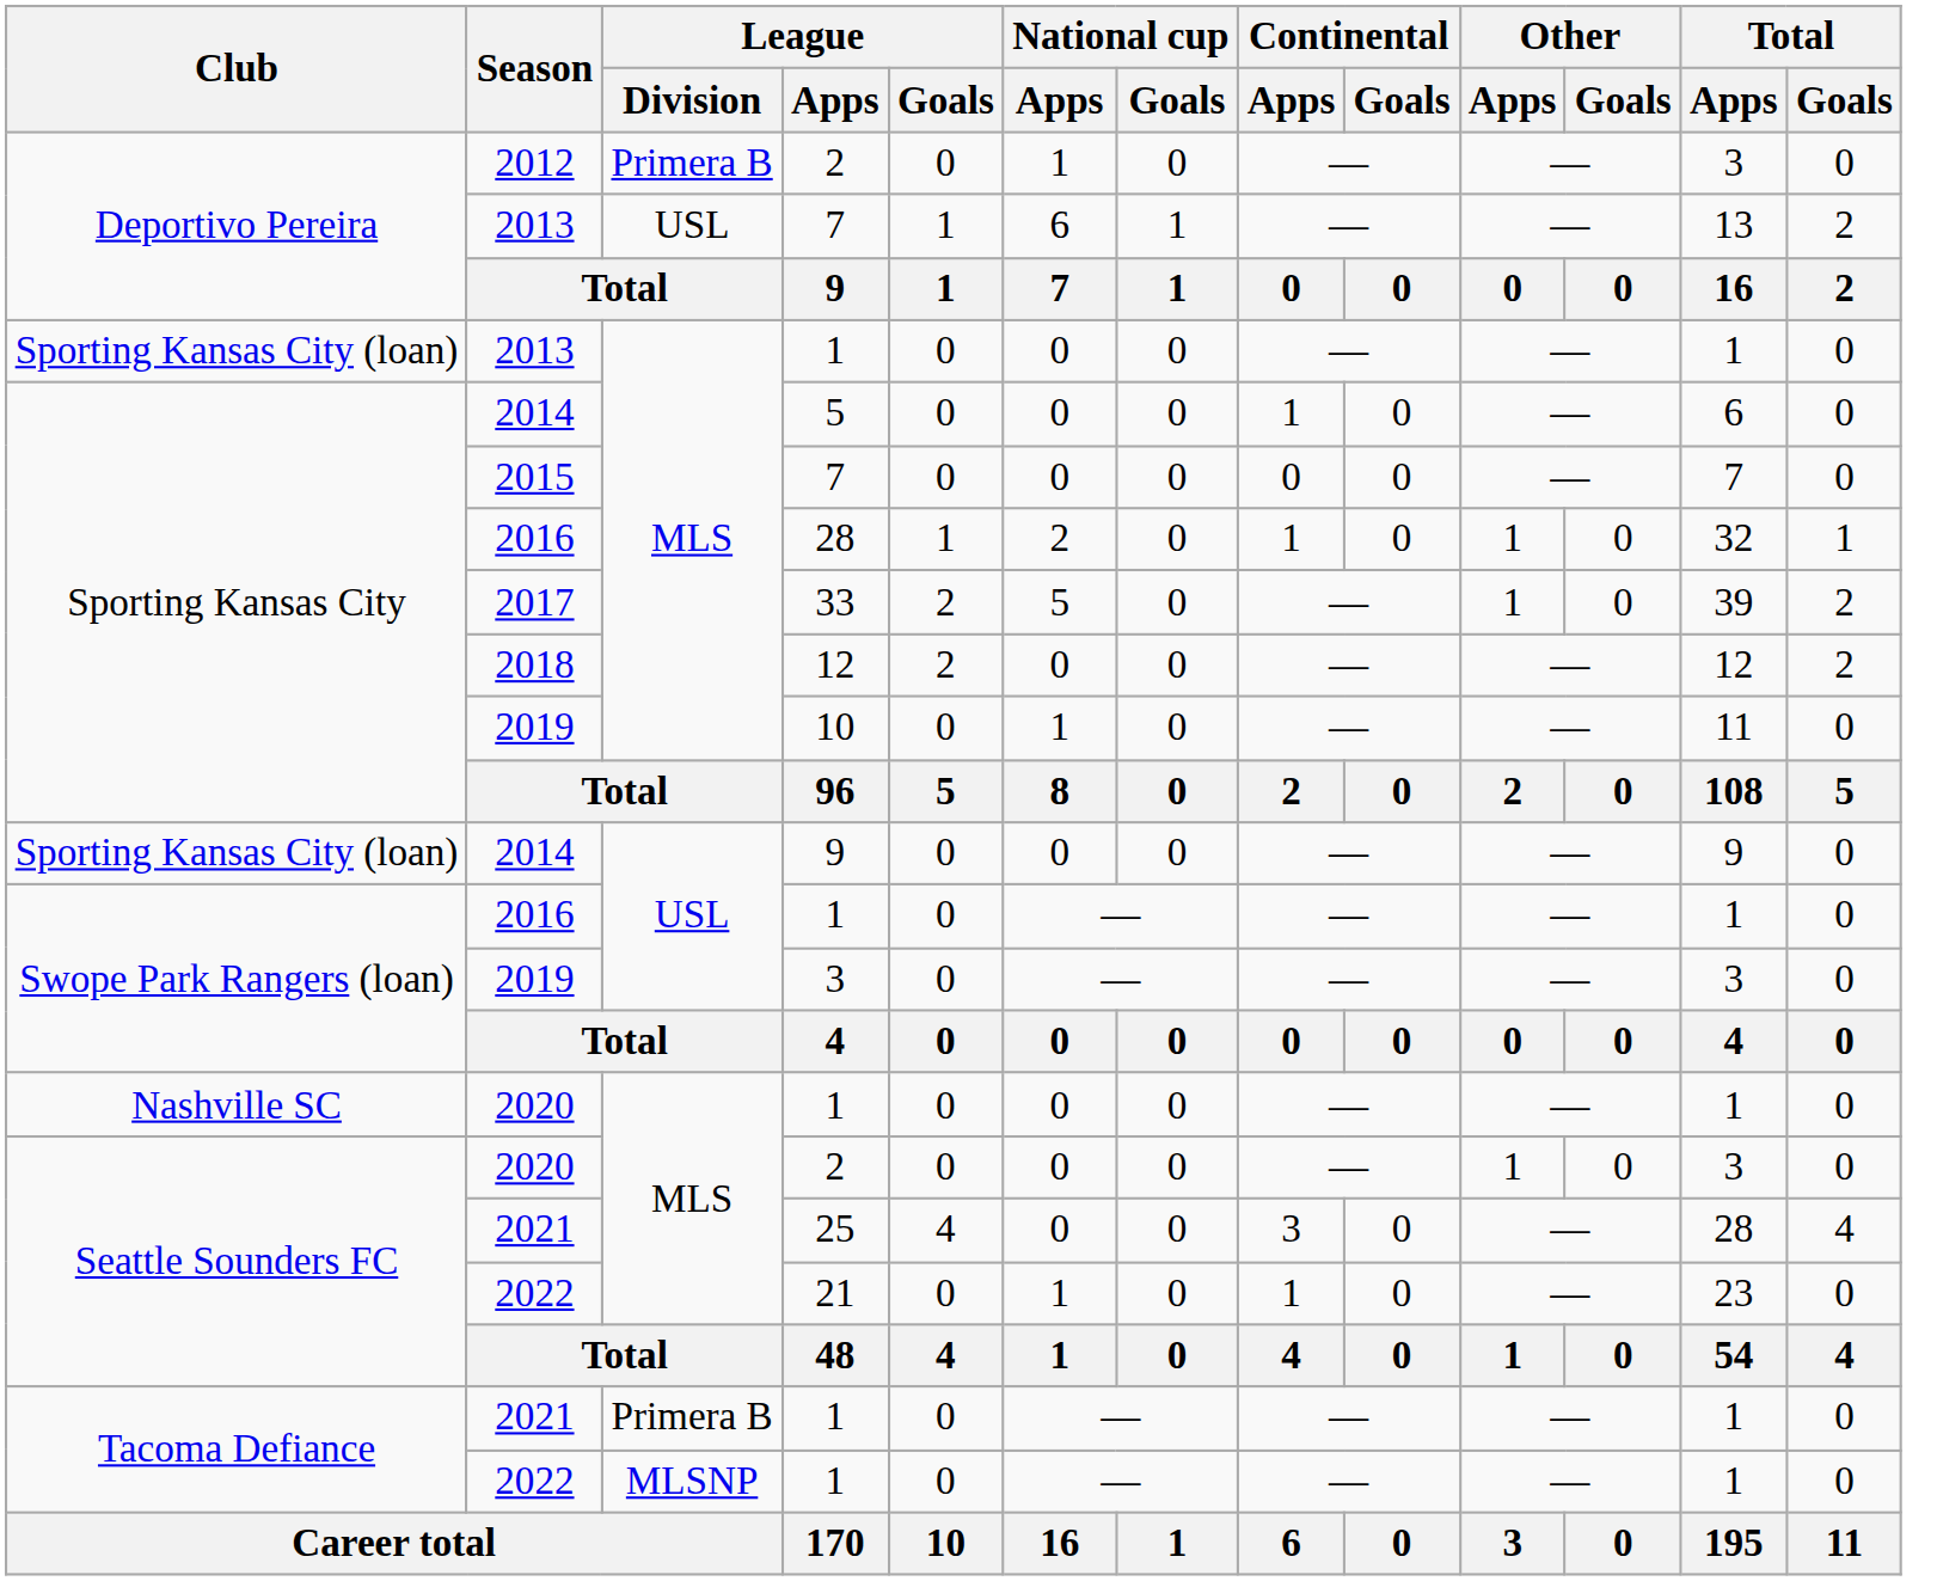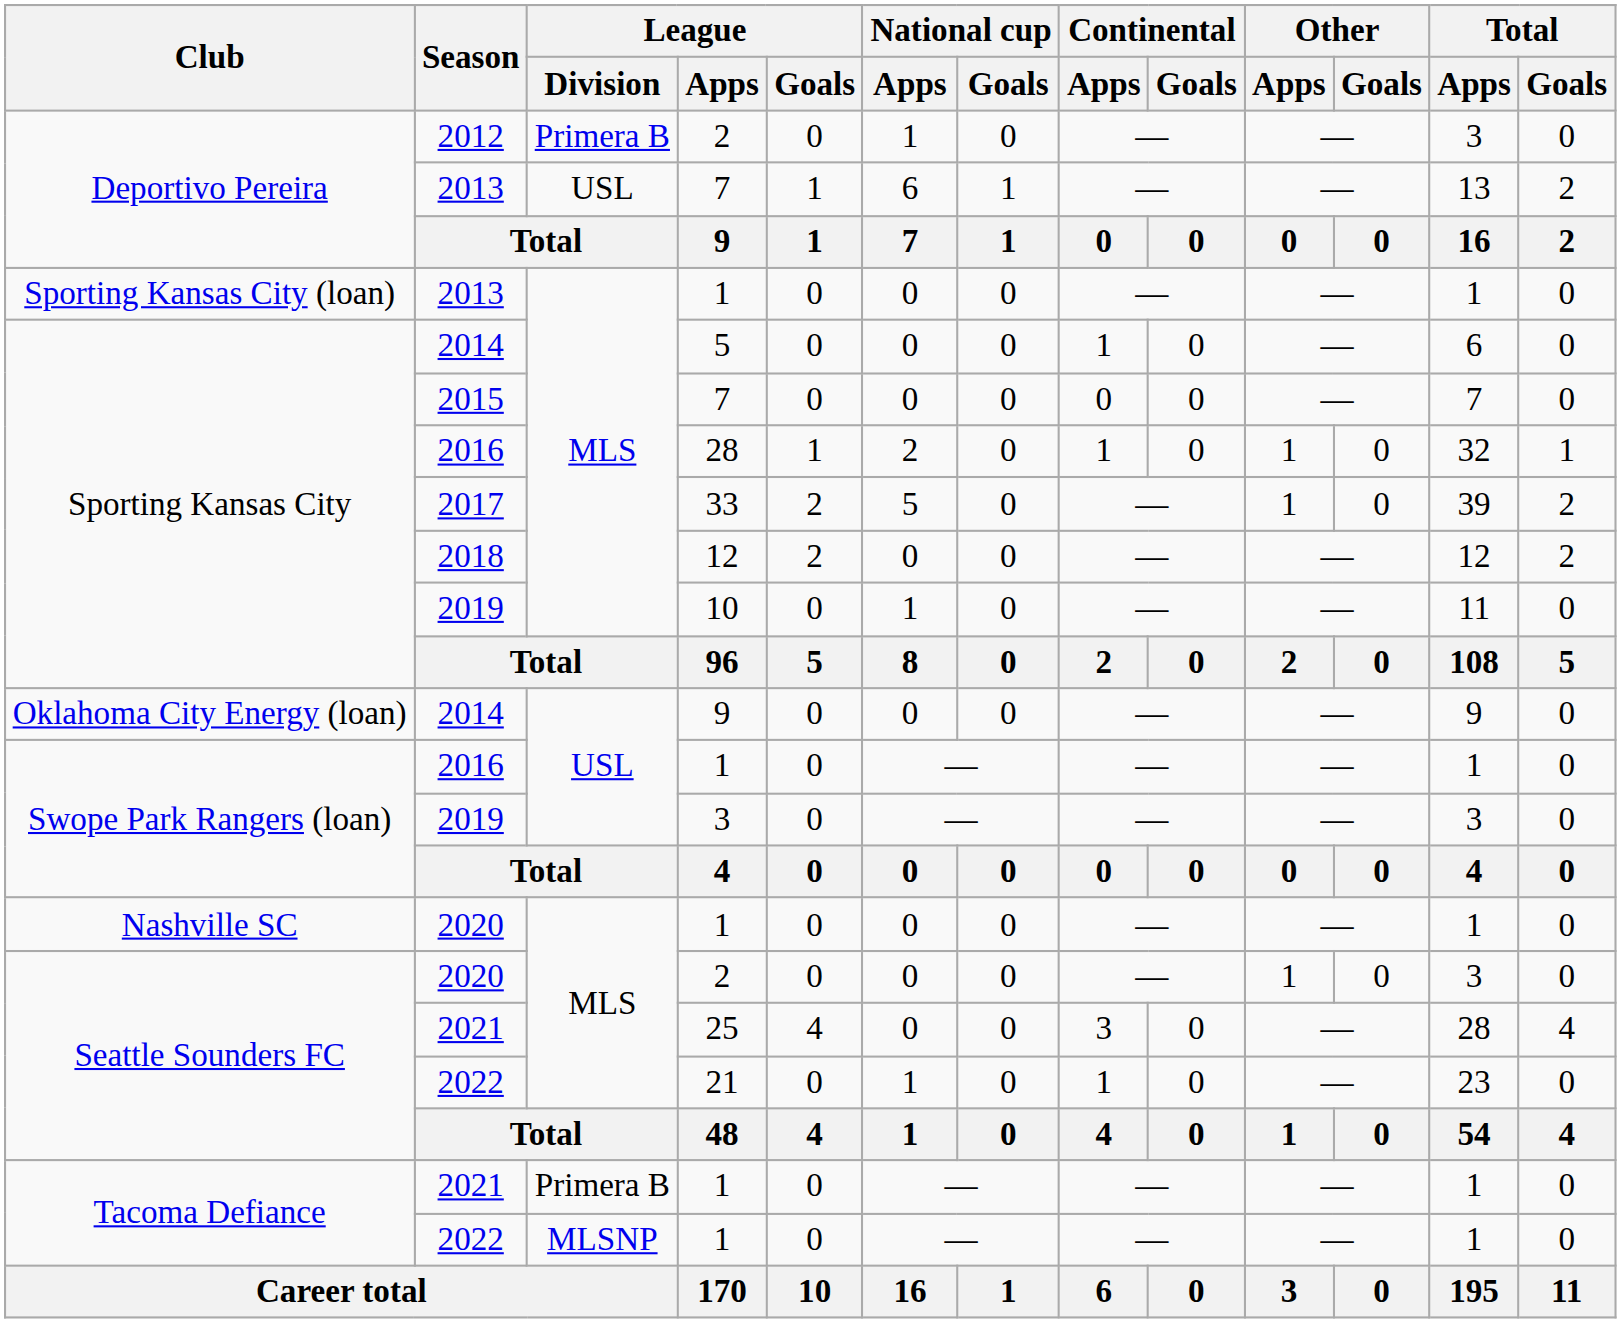2014 / 9 | Club: Sporting Kansas City (loan) -> Oklahoma City Energy (loan)
